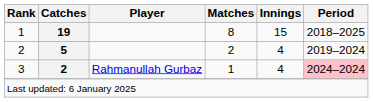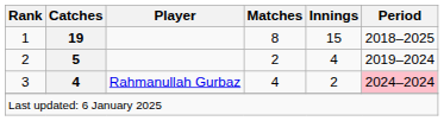3 | Catches: 2 -> 4
3 | Matches: 1 -> 4
3 | Innings: 4 -> 2
